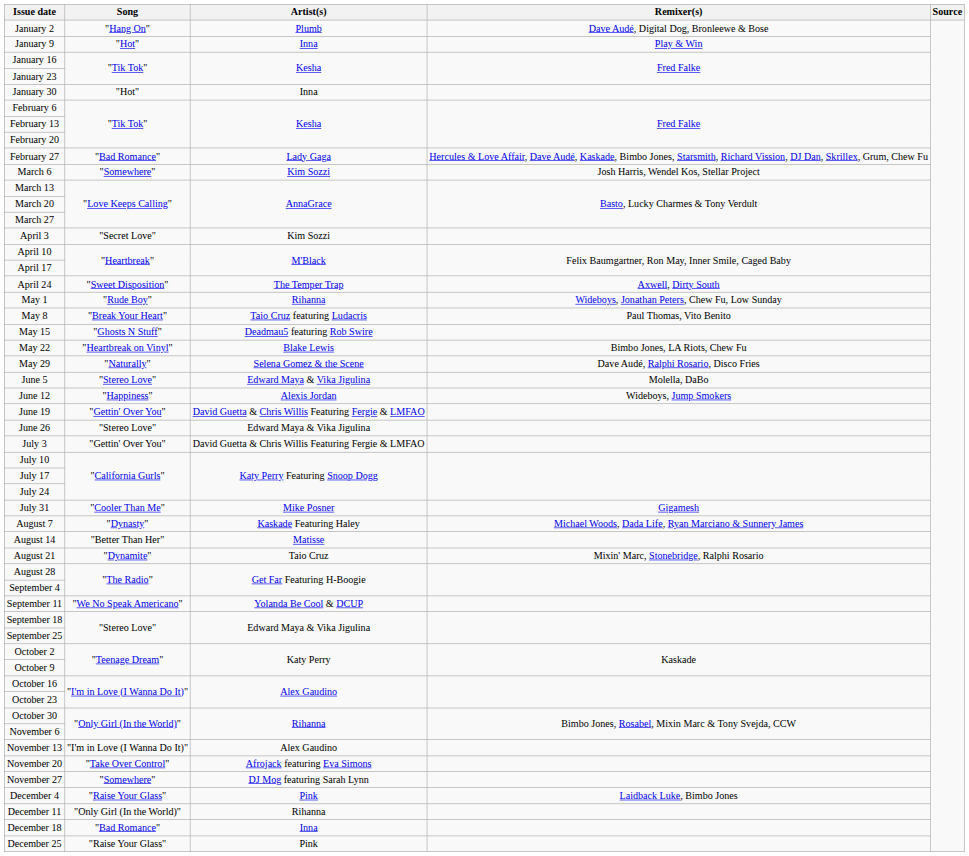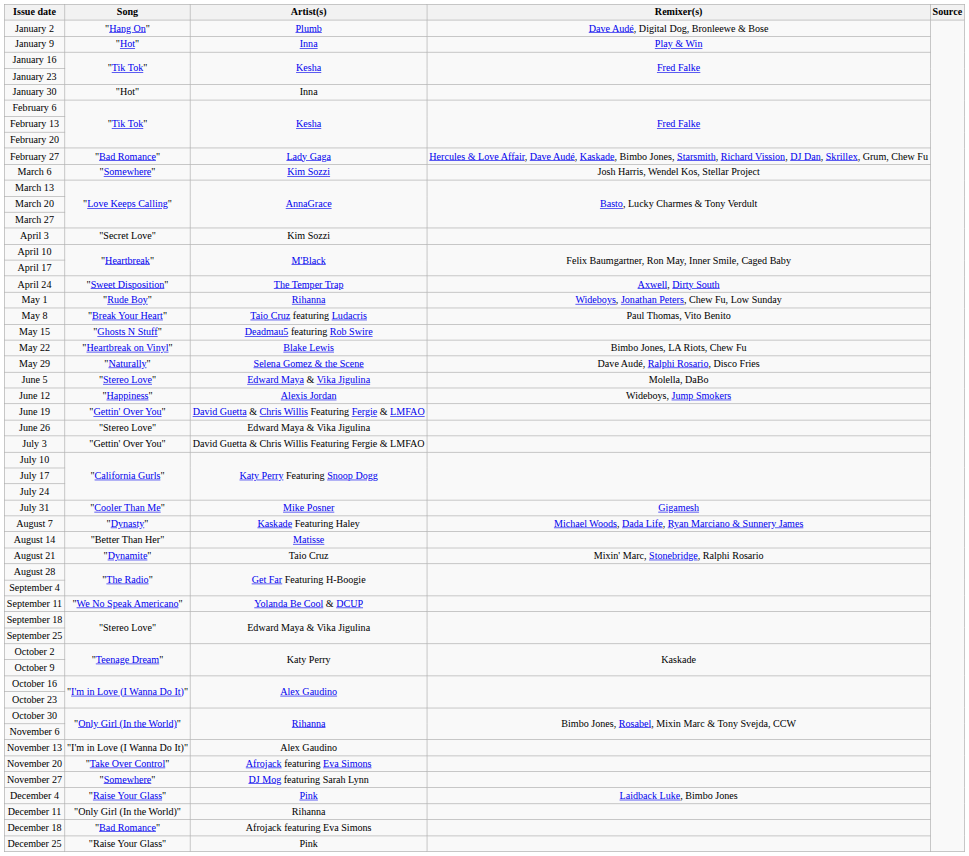December 18 | Artist(s): Inna -> Afrojack featuring Eva Simons
